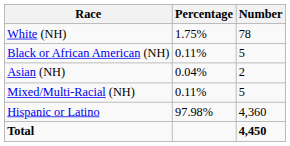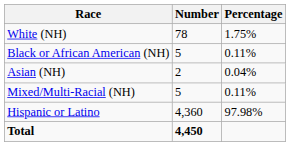columns swapped: Number <-> Percentage
